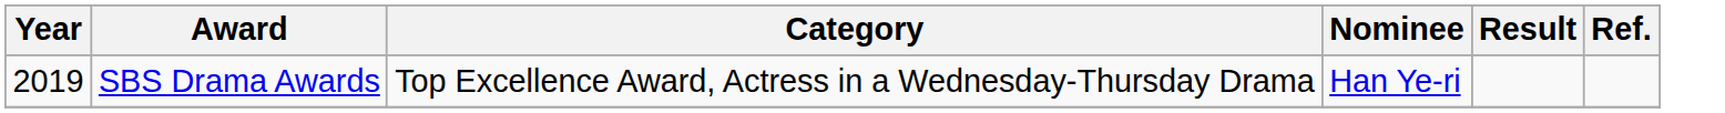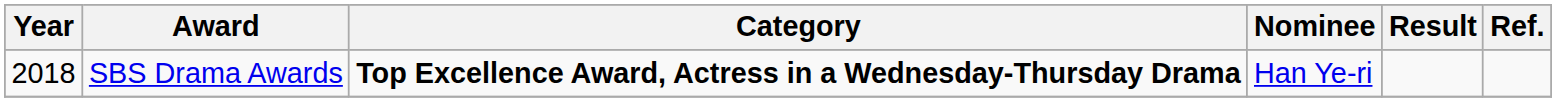SBS Drama Awards | Year: 2019 -> 2018
SBS Drama Awards | Category: normal -> bold
